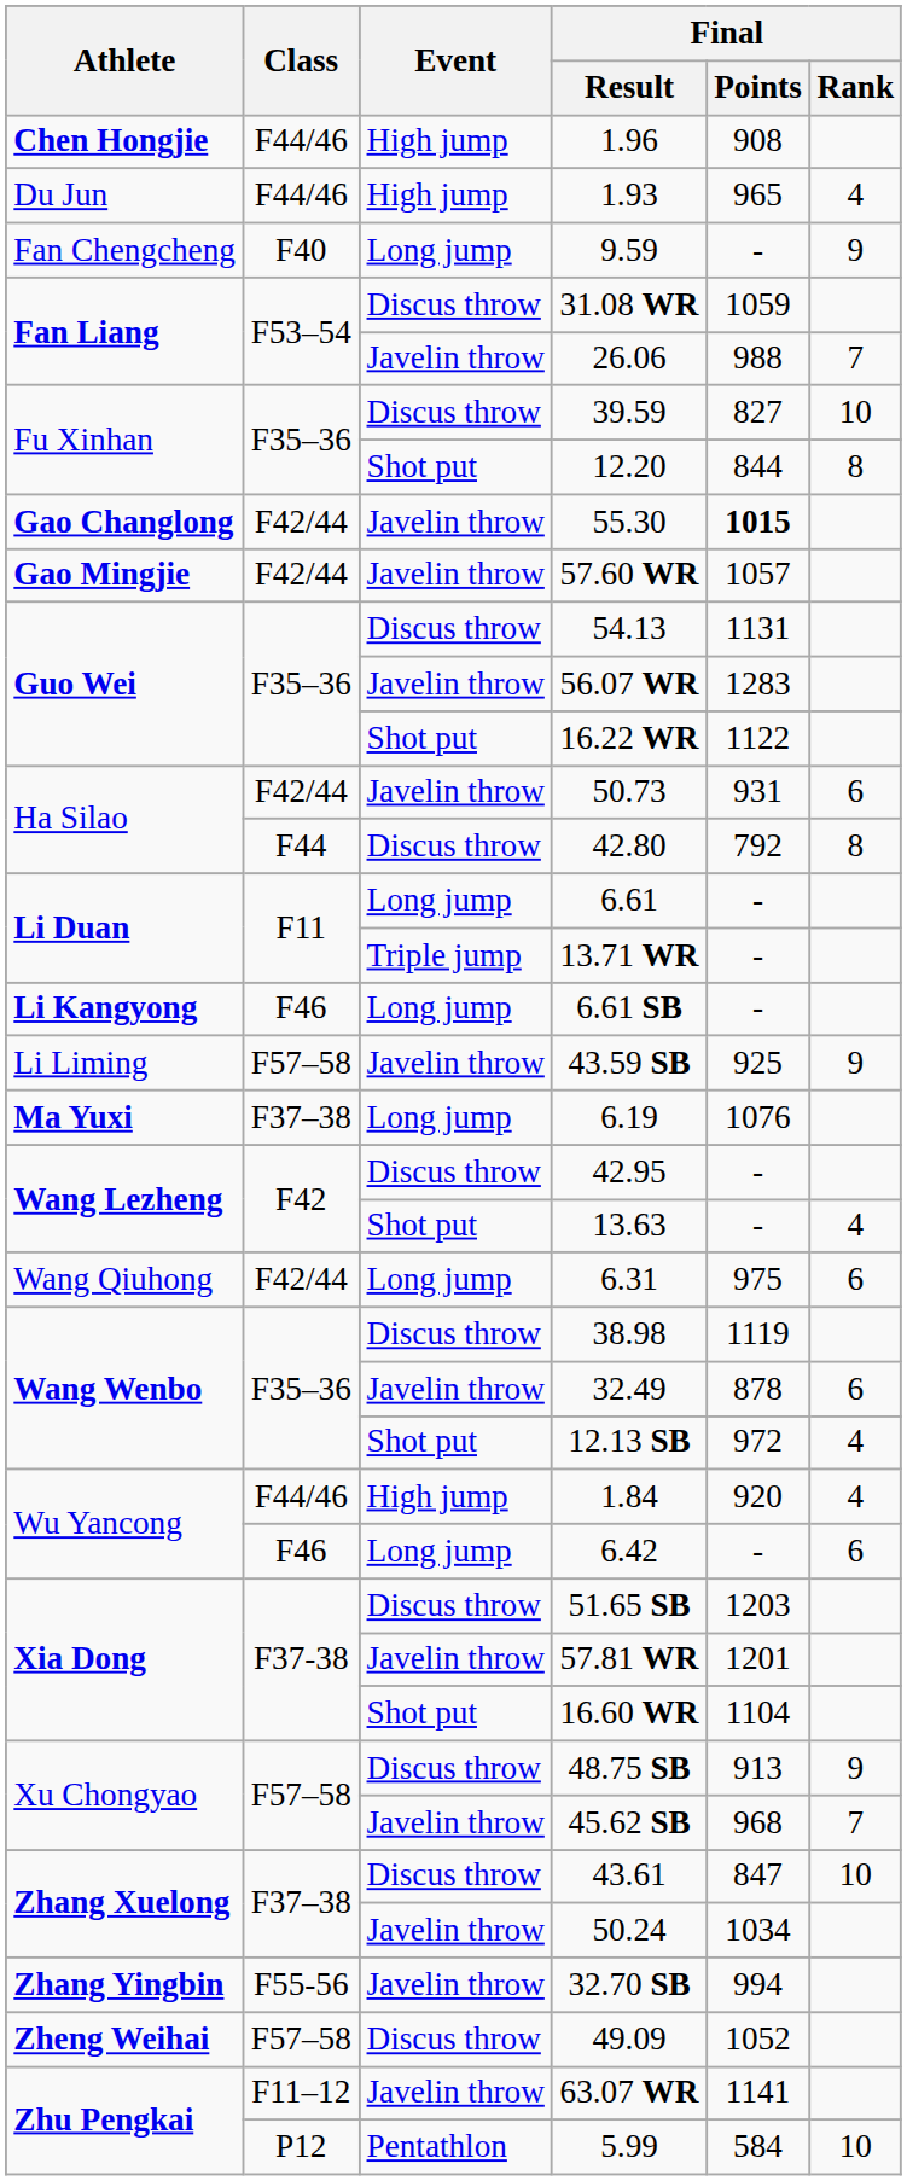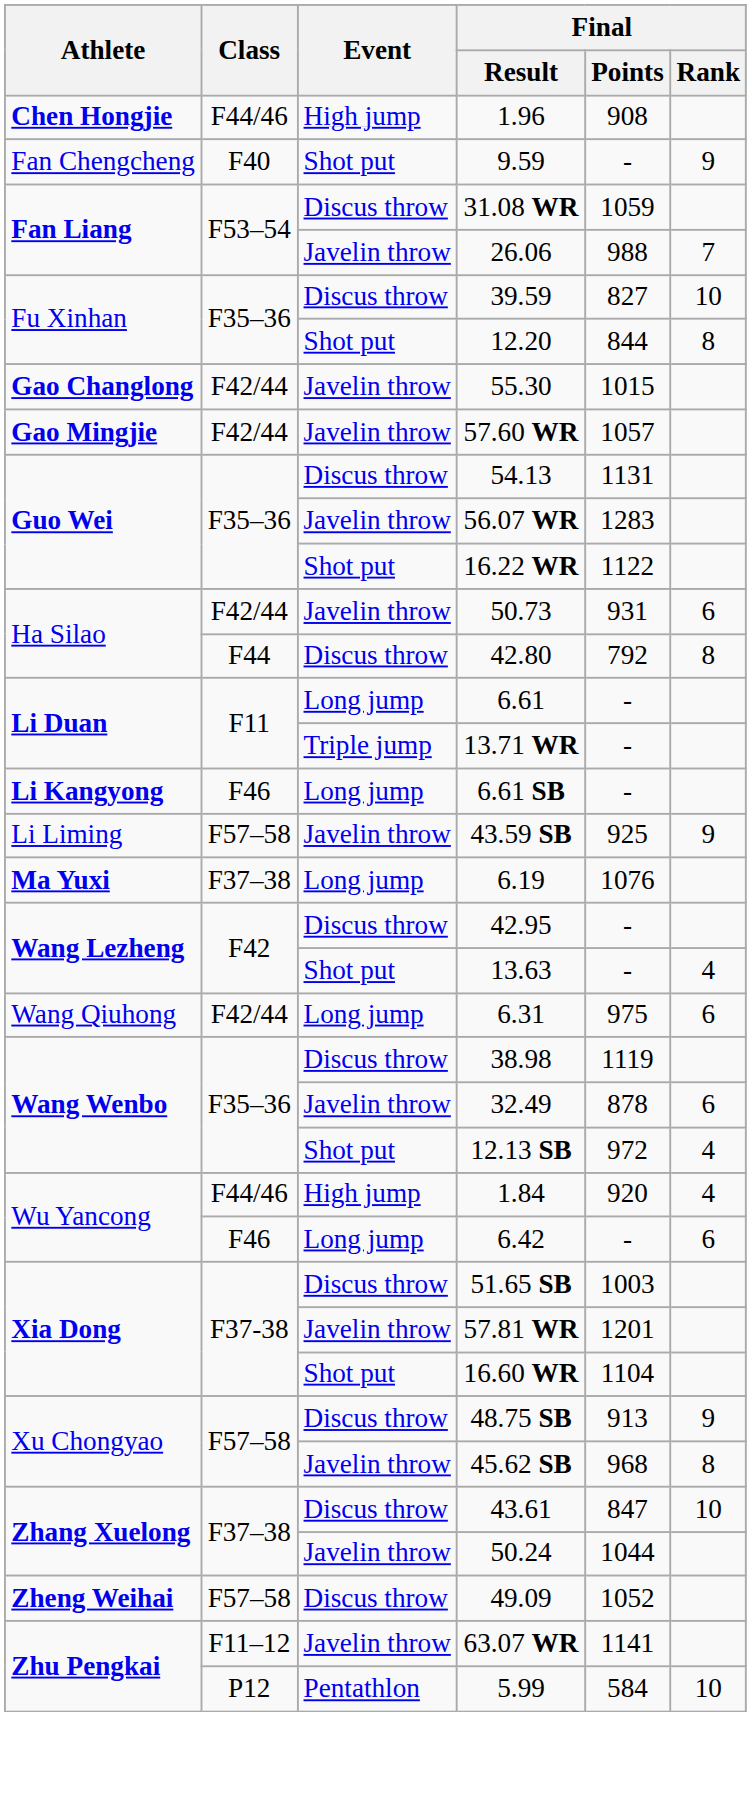- row: Du Jun | F44/46 | High jump | 1.93 | 965 | 4
9.59 | Event: Long jump -> Shot put
55.30 | Final / Points: bold -> normal
51.65 SB | Final / Points: 1203 -> 1003
45.62 SB | Final / Rank: 7 -> 8
50.24 | Final / Points: 1034 -> 1044
- row: Zhang Yingbin | F55-56 | Javelin throw | 32.70 SB | 994
